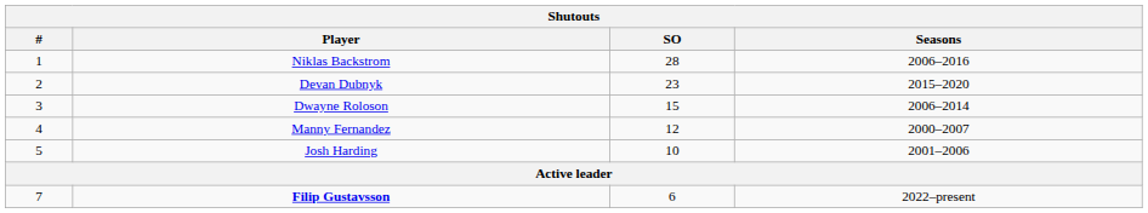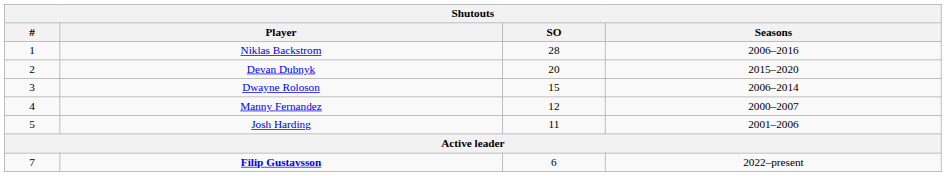Devan Dubnyk | SO: 23 -> 20
Josh Harding | SO: 10 -> 11
